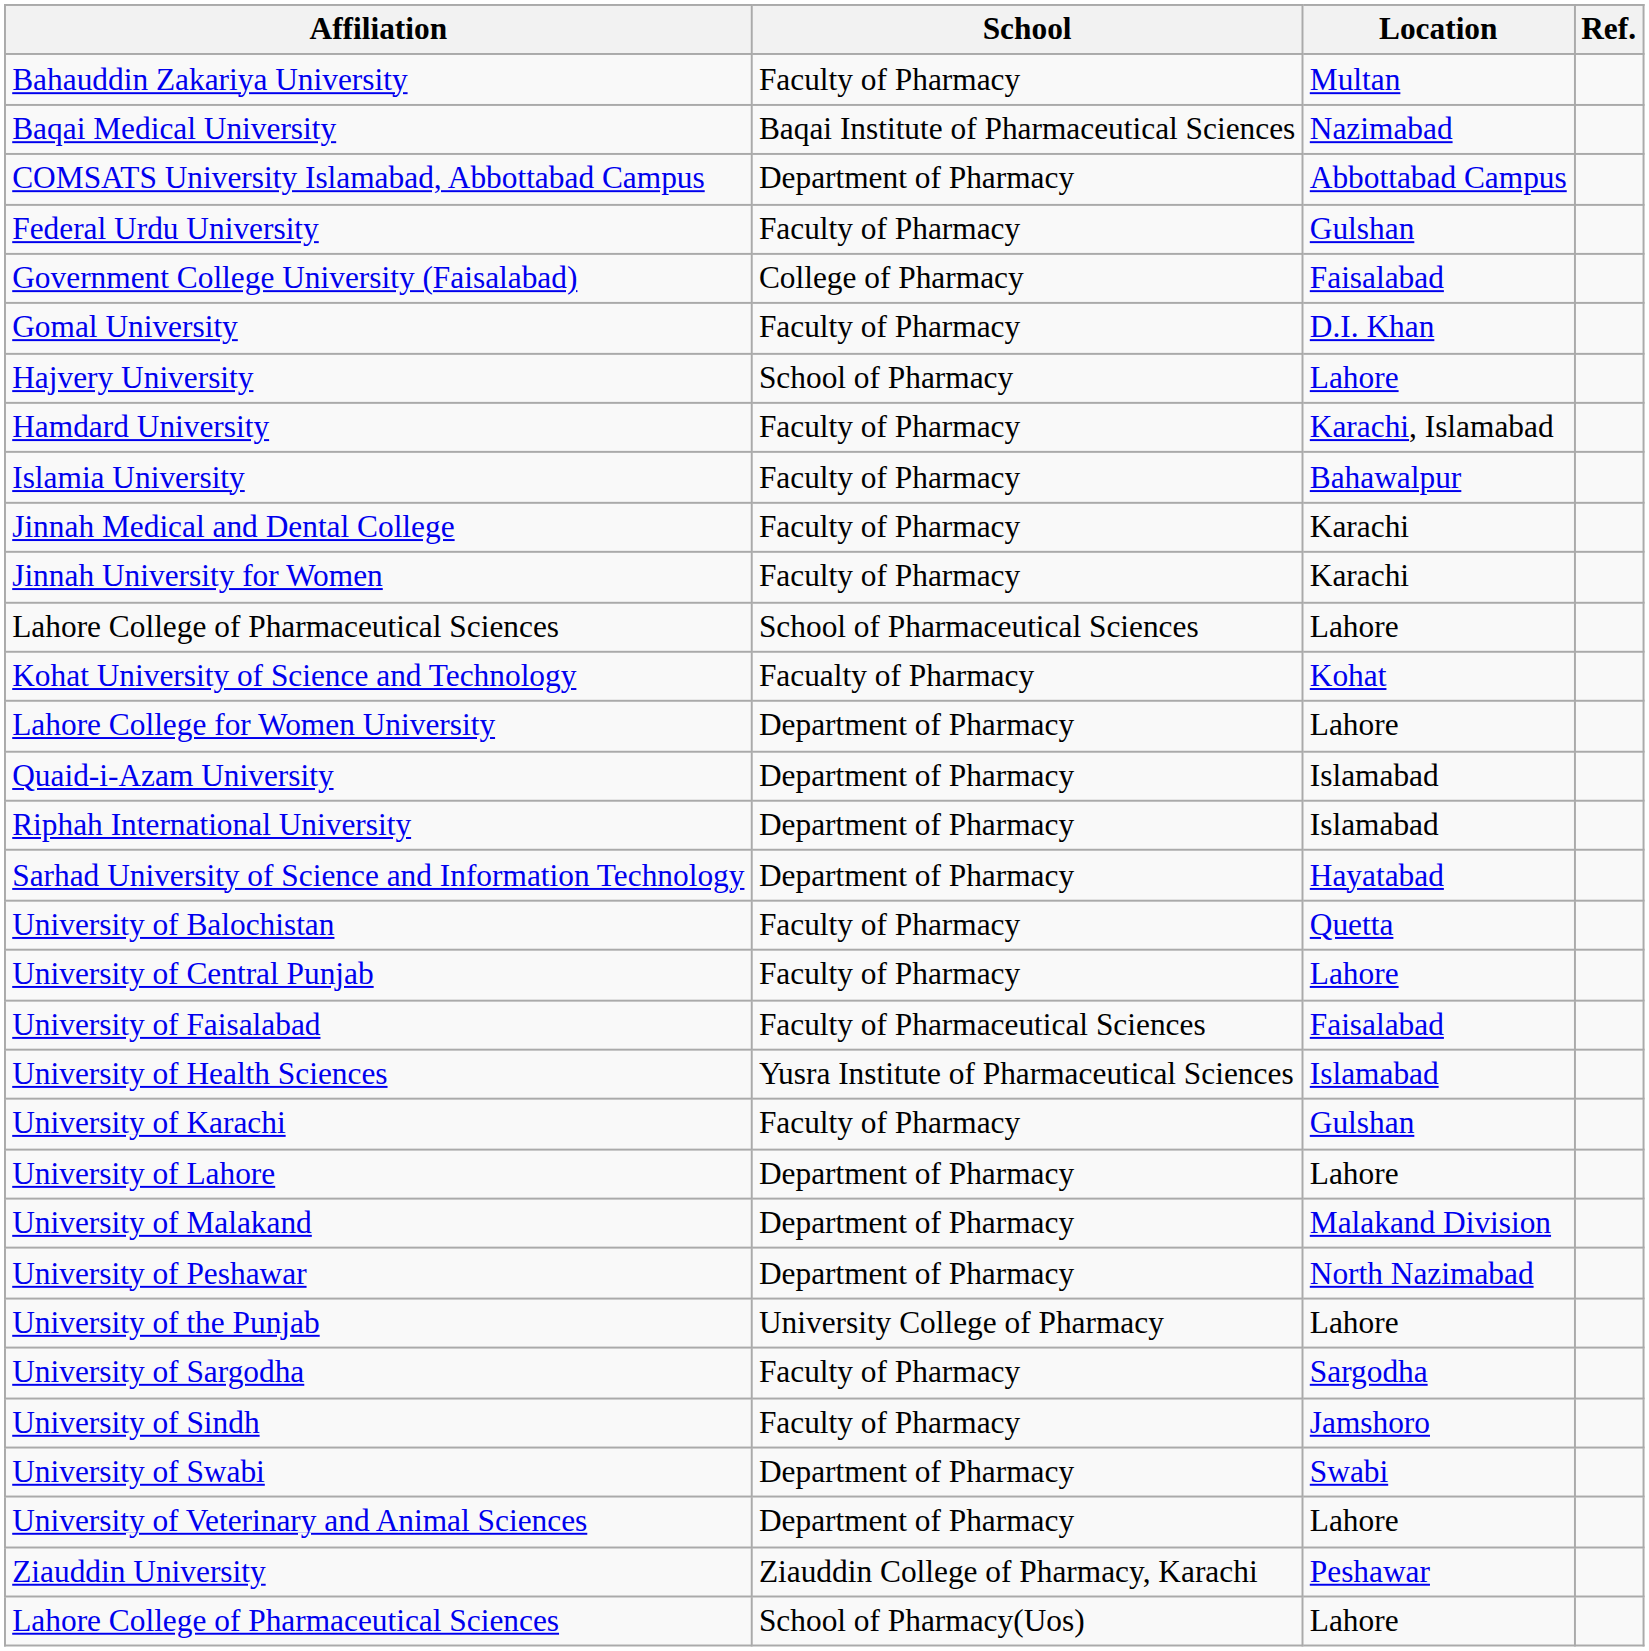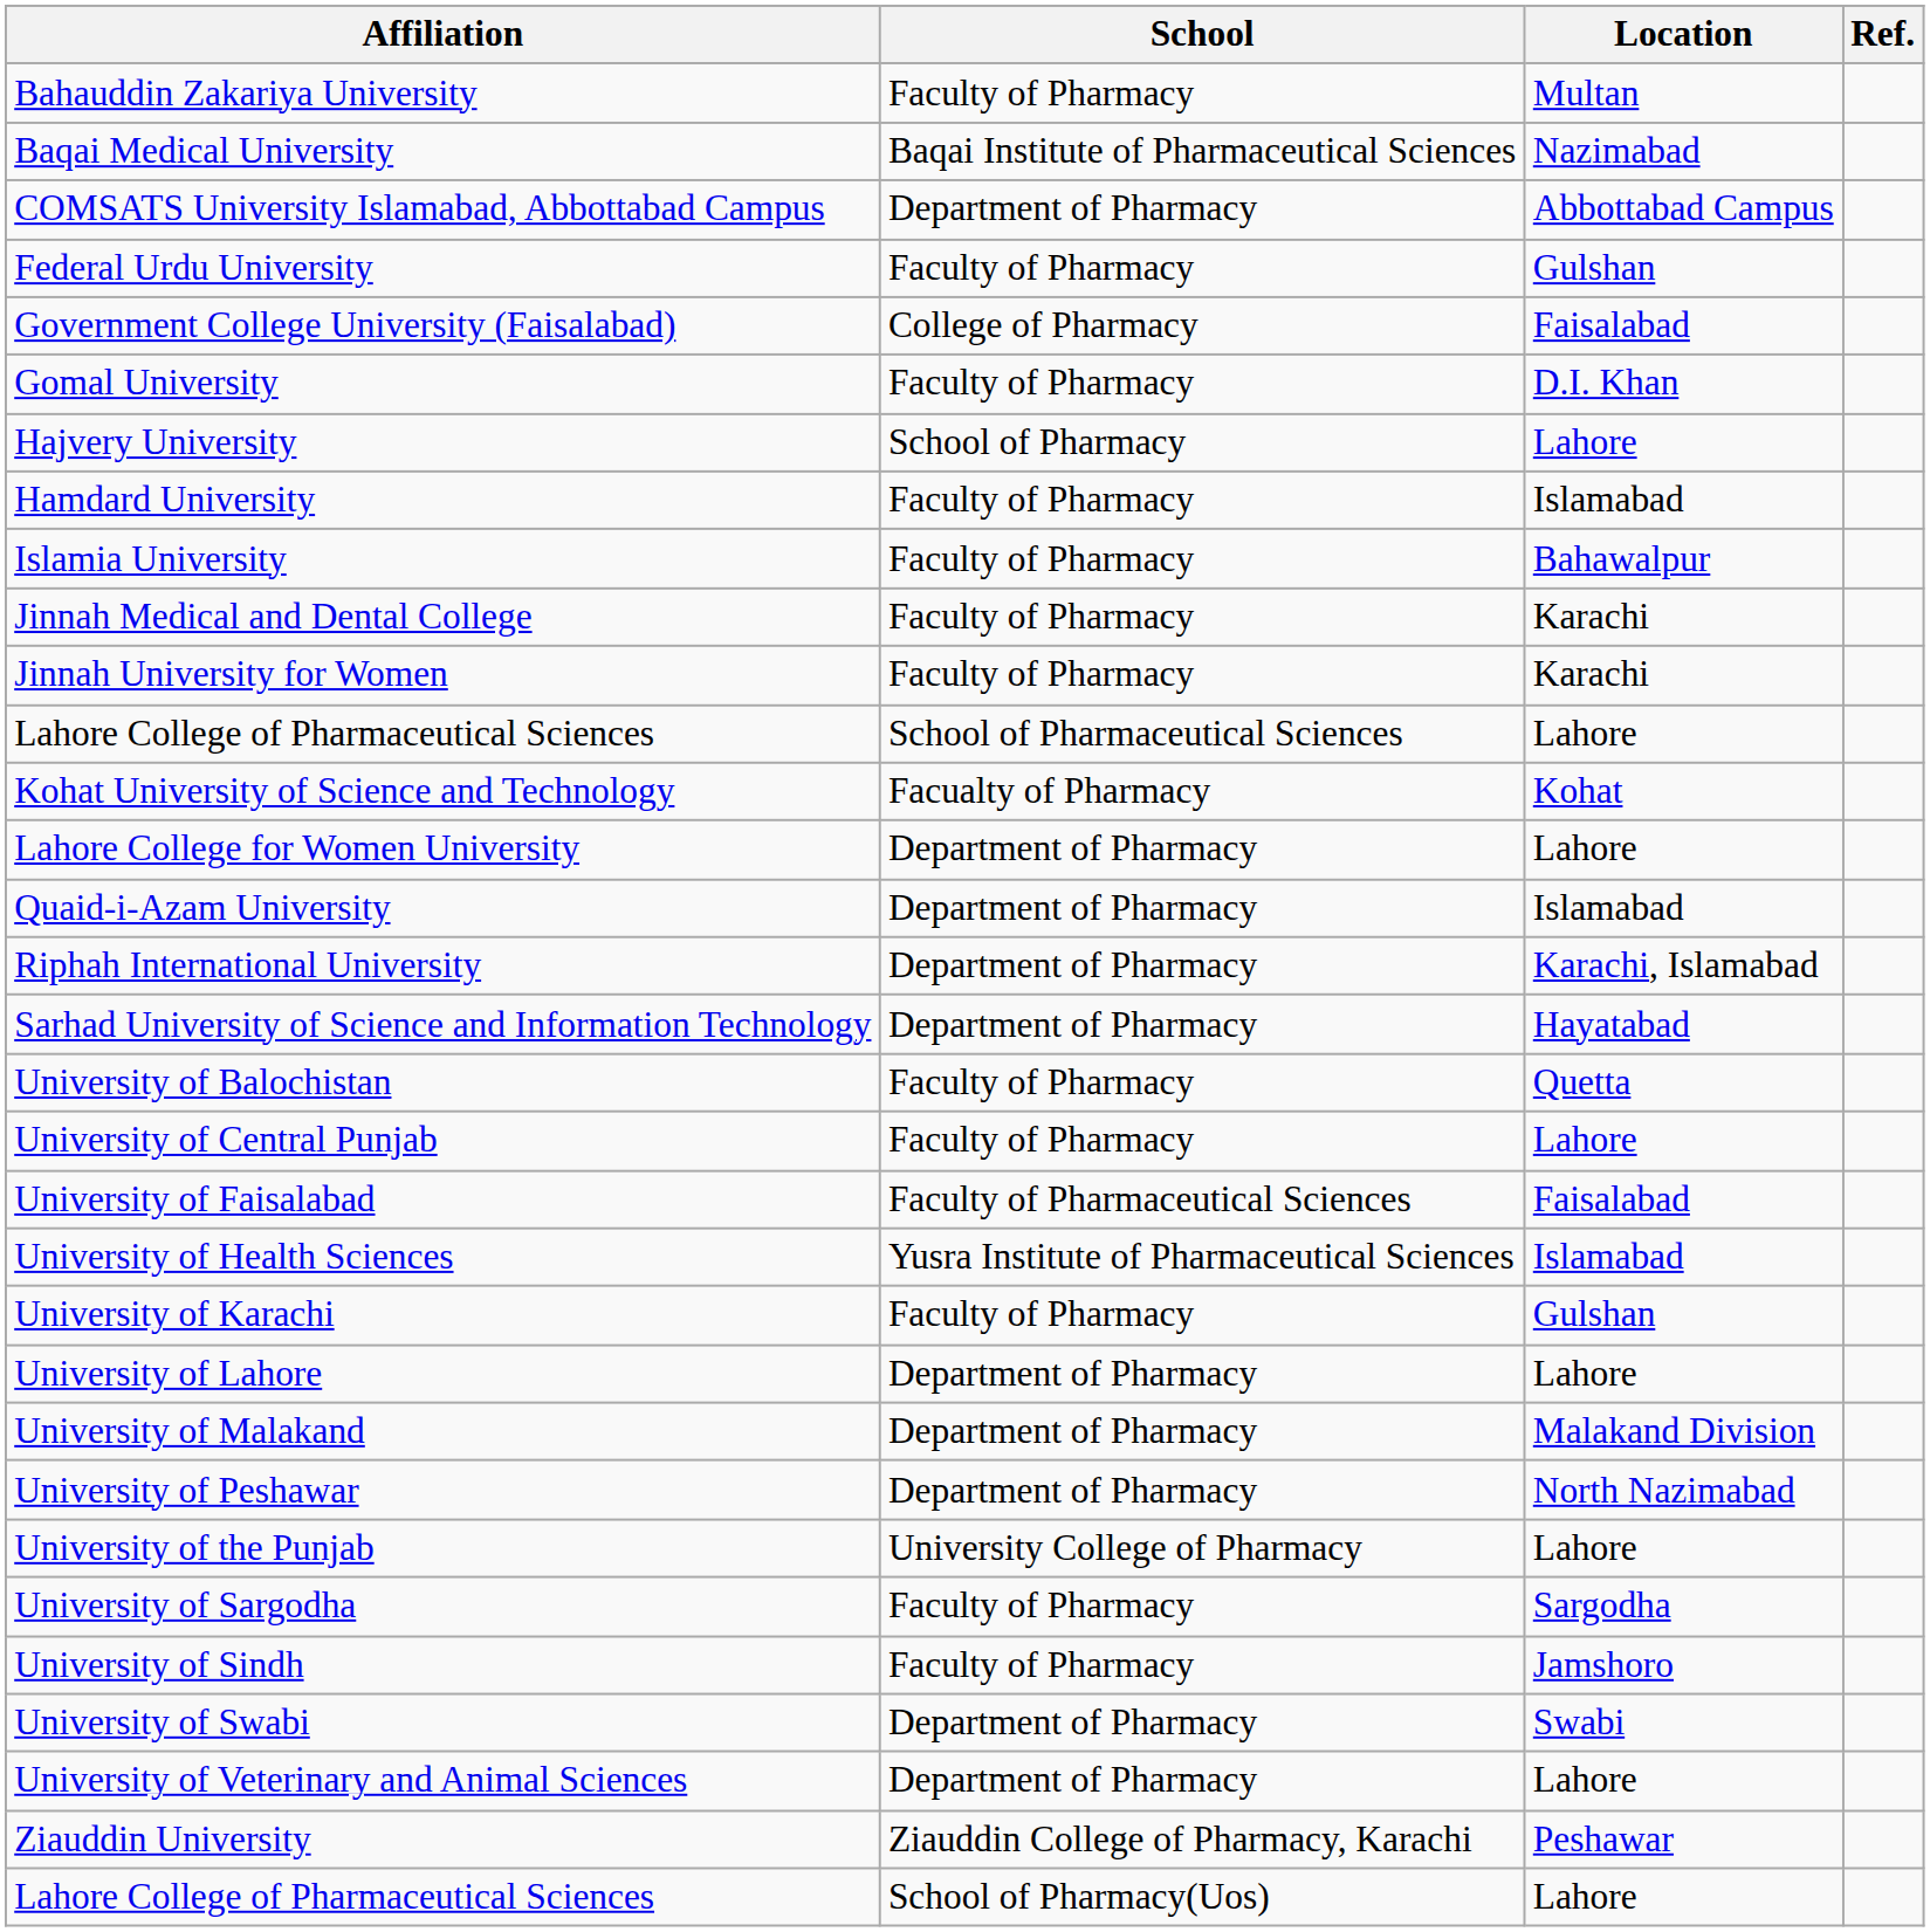Hamdard University | Location: Karachi, Islamabad -> Islamabad
Riphah International University | Location: Islamabad -> Karachi, Islamabad
